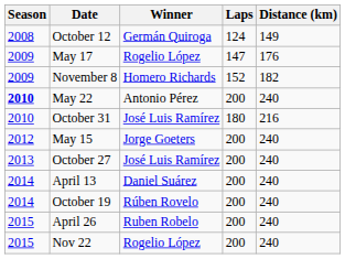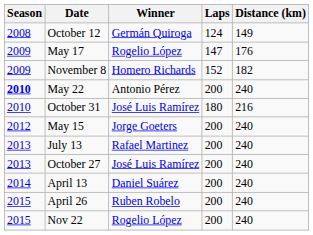+ row: 2013 | July 13 | Rafael Martinez | 200 | 240
- row: 2014 | October 19 | Rúben Rovelo | 200 | 240
